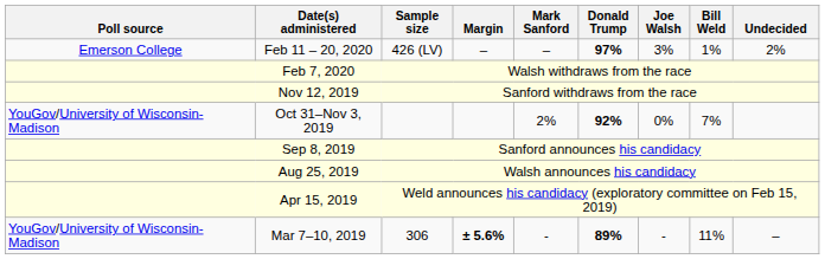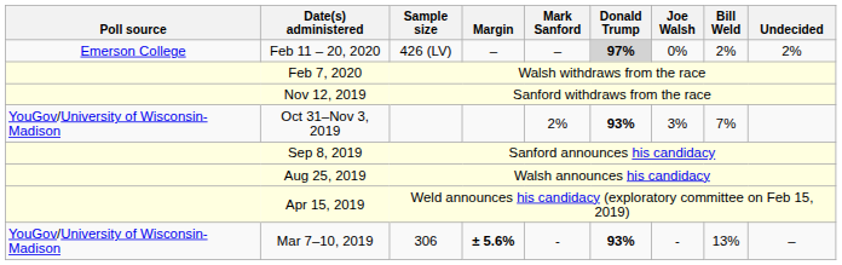Feb 11 – 20, 2020 | Donald Trump: no background -> lightgrey background
Feb 11 – 20, 2020 | Joe Walsh: 3% -> 0%
Feb 11 – 20, 2020 | Bill Weld: 1% -> 2%
Oct 31–Nov 3, 2019 | Donald Trump: 92% -> 93%
Oct 31–Nov 3, 2019 | Joe Walsh: 0% -> 3%
Mar 7–10, 2019 | Donald Trump: 89% -> 93%
Mar 7–10, 2019 | Bill Weld: 11% -> 13%
